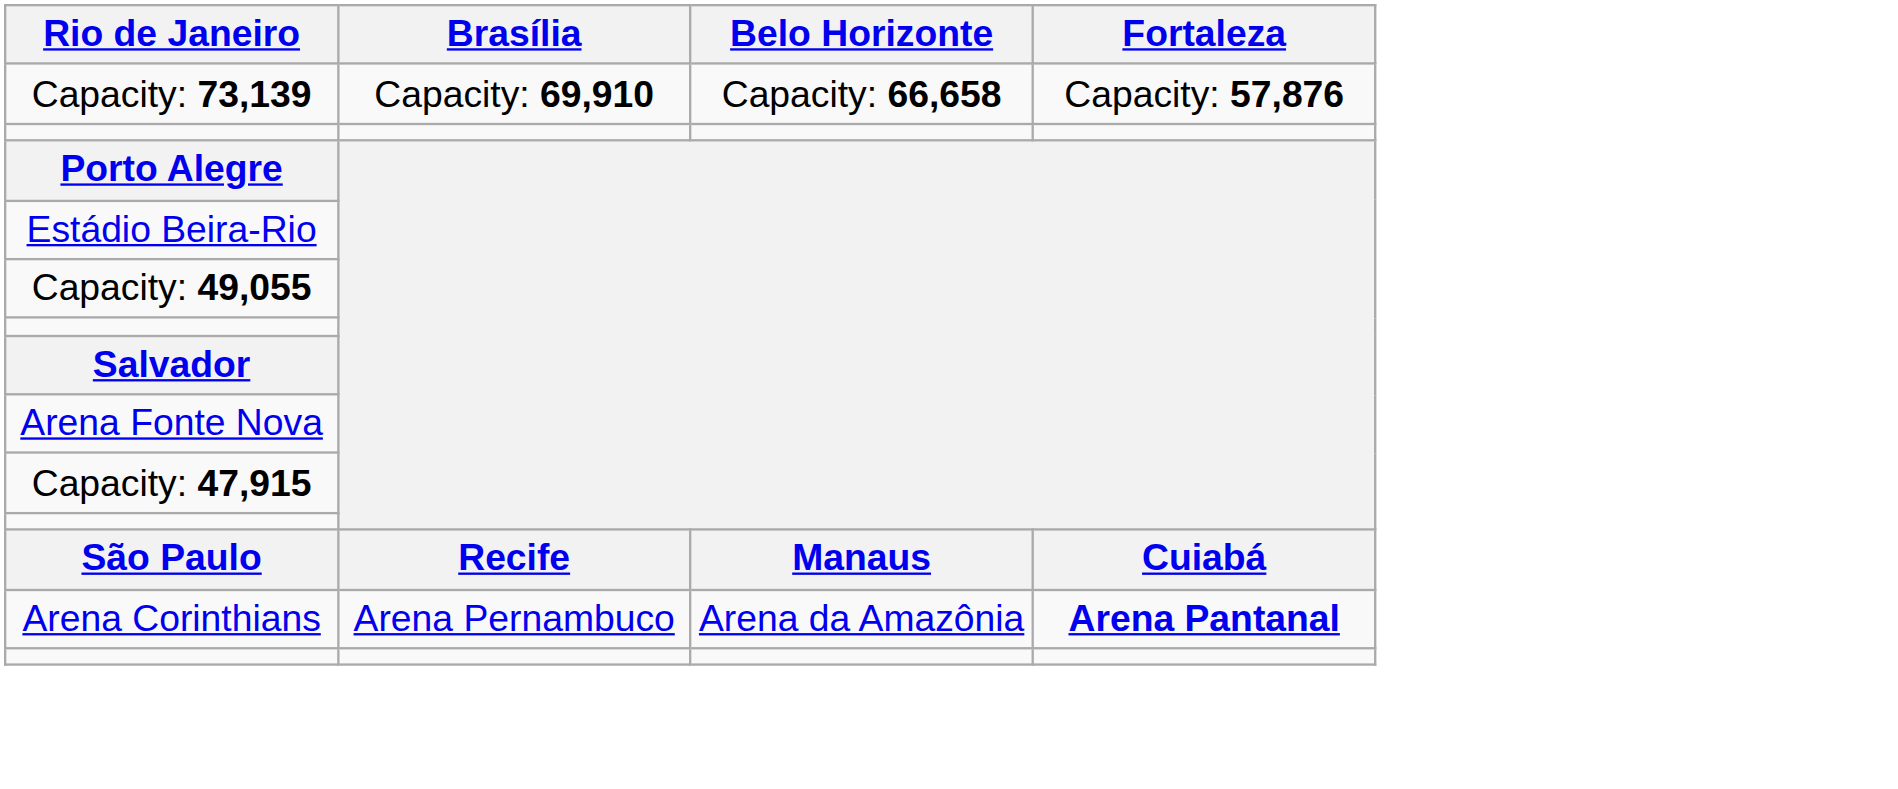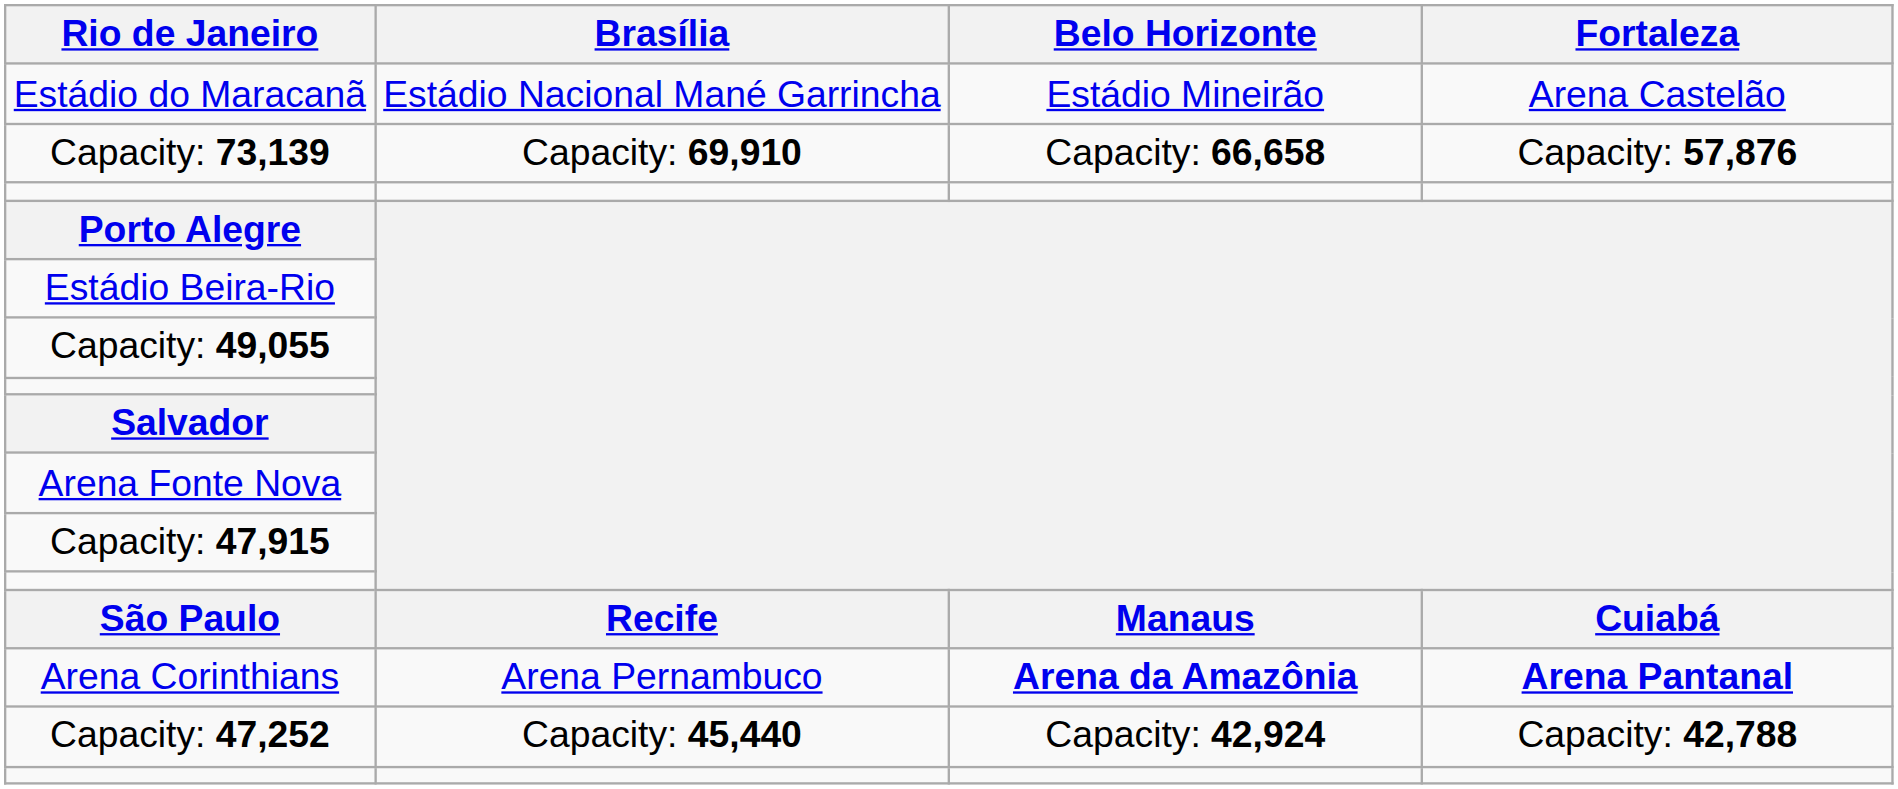+ row: Estádio do Maracanã | Estádio Nacional Mané Garrincha | Estádio Mineirão | Arena Castelão
Arena Corinthians | Belo Horizonte: normal -> bold
+ row: Capacity: 47,252 | Capacity: 45,440 | Capacity: 42,924 | Capacity: 42,788
